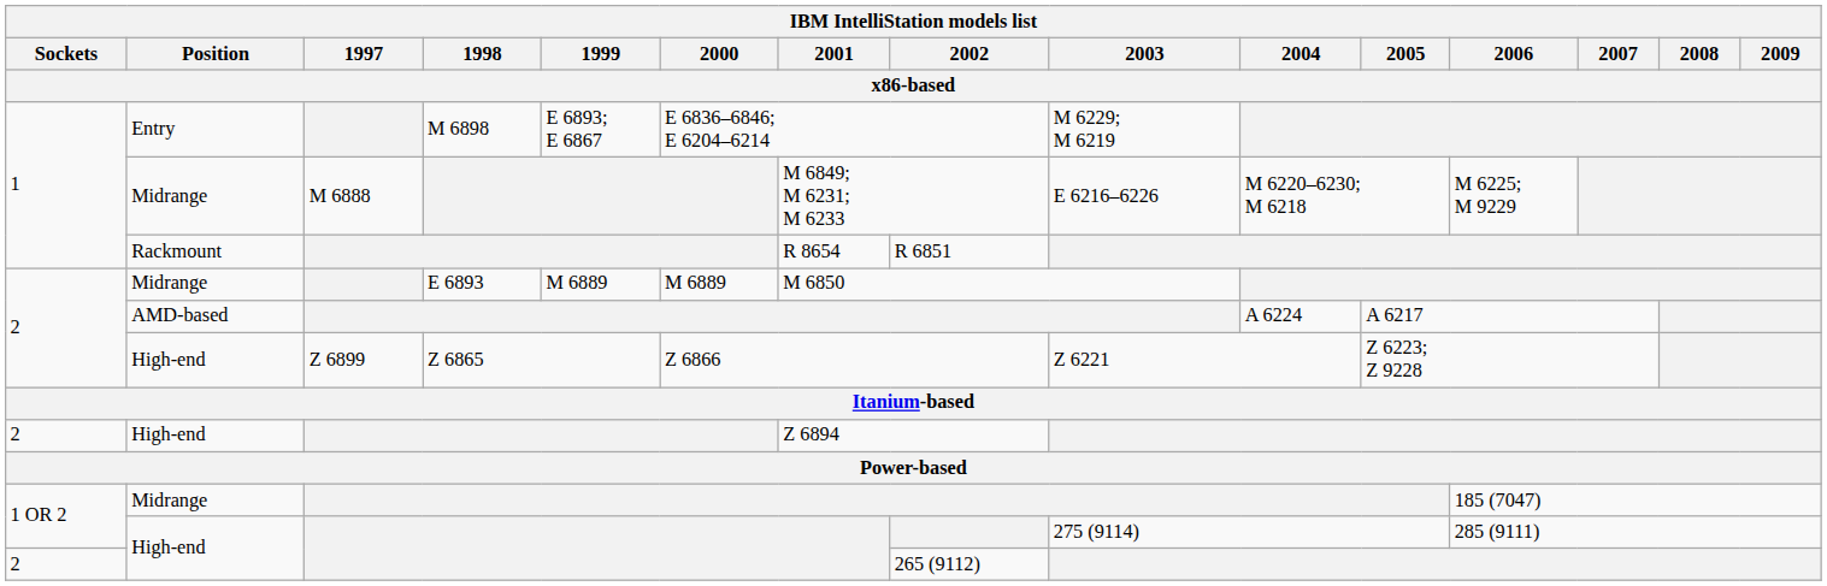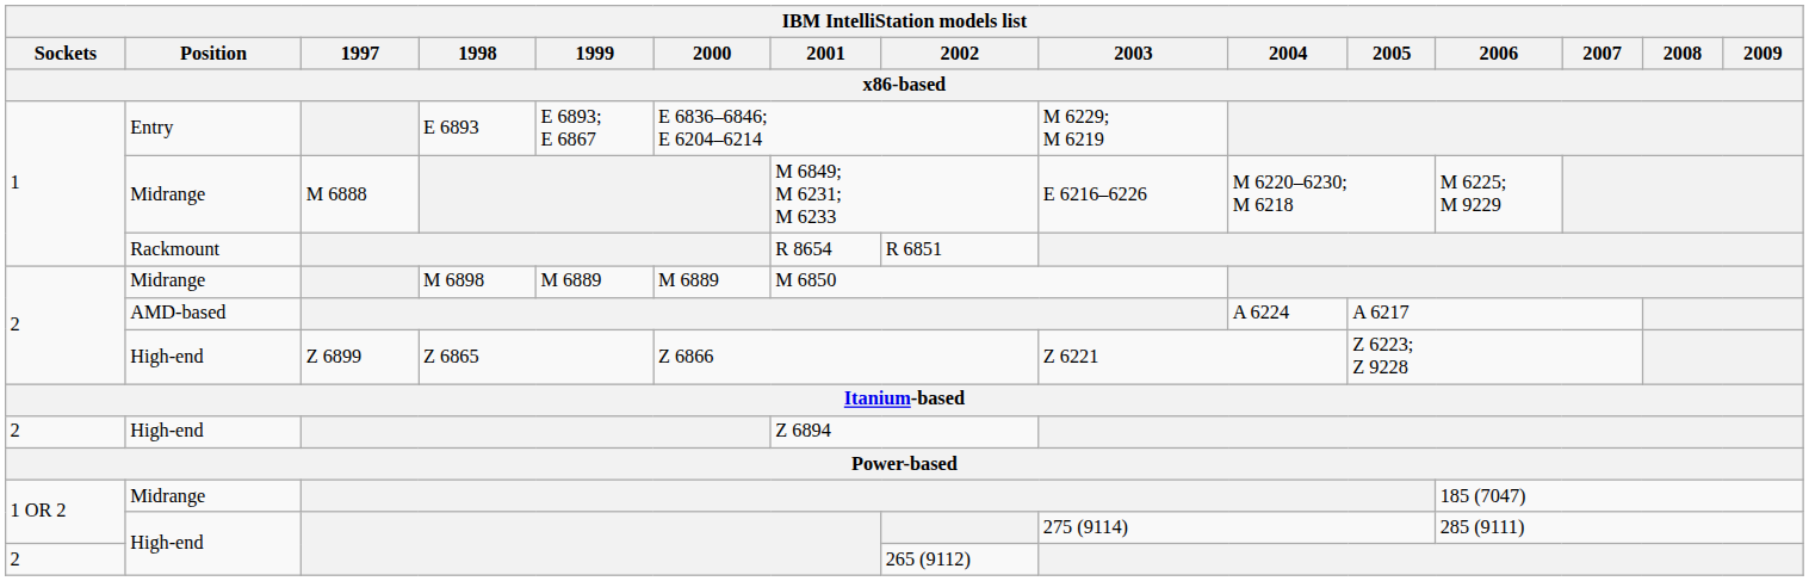Entry | 1998: M 6898 -> E 6893
2 / Midrange | 1998: E 6893 -> M 6898
